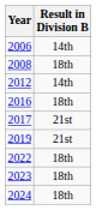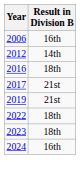2006 | Result in Division B: 14th -> 16th
- row: 2008 | 18th
2024 | Result in Division B: 18th -> 16th
